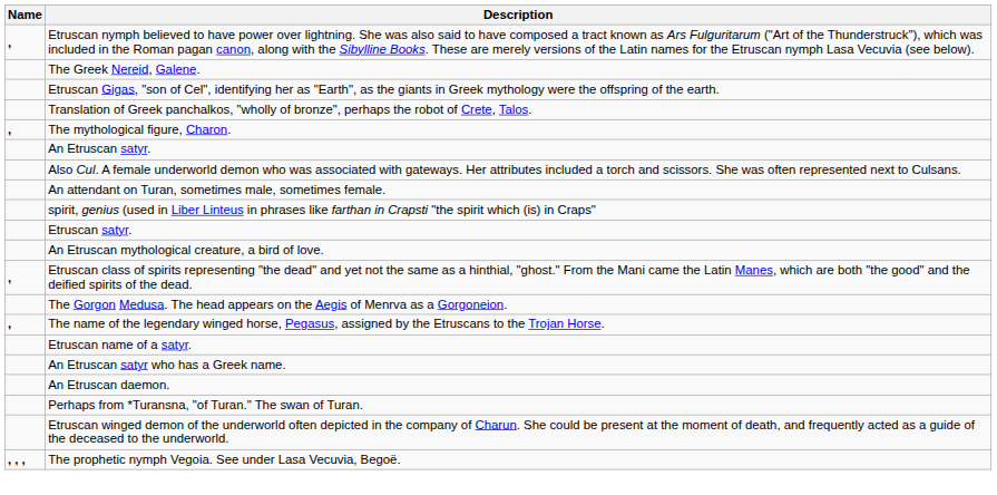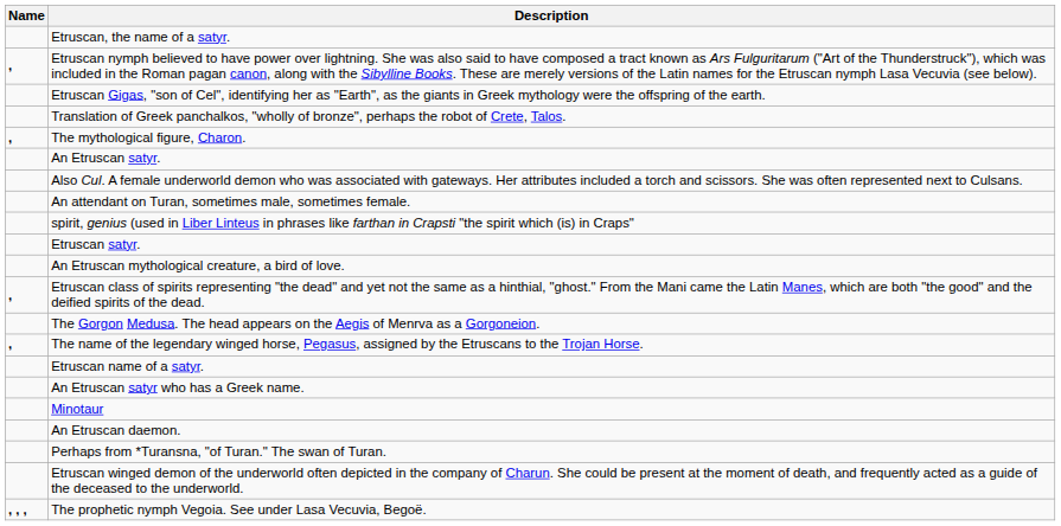+ row: Etruscan, the name of a satyr.
- row: The Greek Nereid, Galene.
+ row: Minotaur
